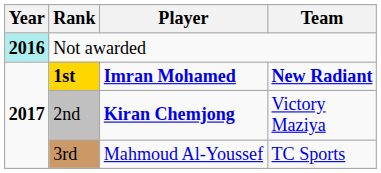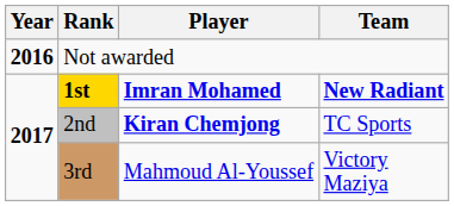Not awarded | Year: paleturquoise background -> no background
2nd | Team: Victory Maziya -> TC Sports
3rd | Team: TC Sports -> Victory Maziya
